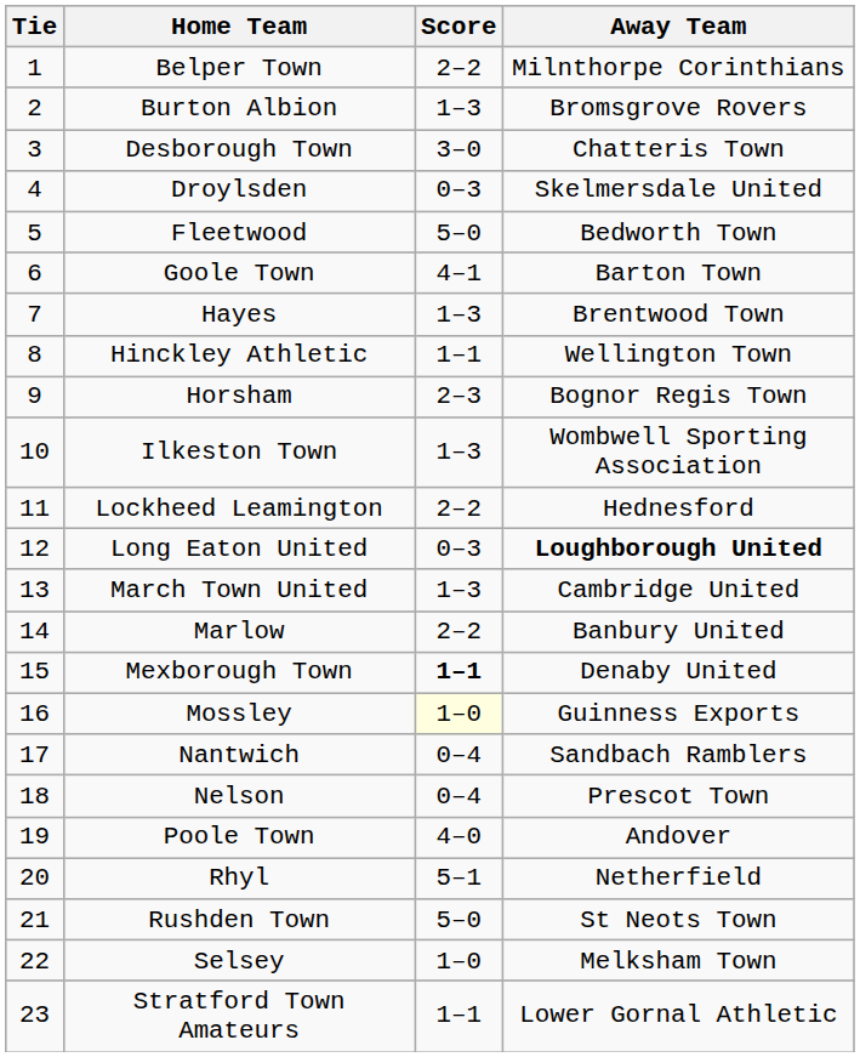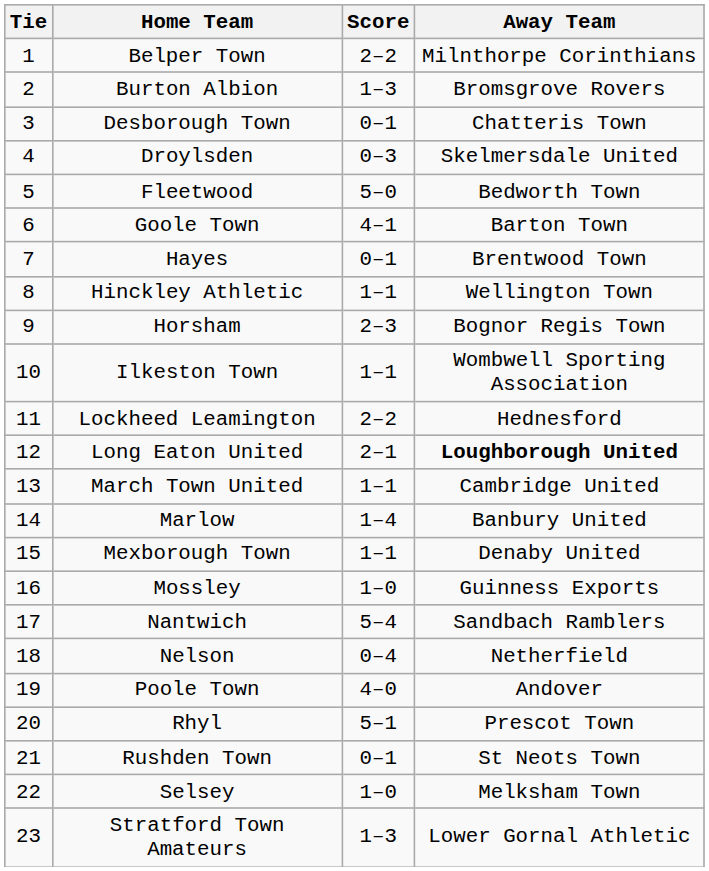Desborough Town | Score: 3–0 -> 0–1
Hayes | Score: 1–3 -> 0–1
Ilkeston Town | Score: 1–3 -> 1–1
Long Eaton United | Score: 0–3 -> 2–1
March Town United | Score: 1–3 -> 1–1
Marlow | Score: 2–2 -> 1–4
Mexborough Town | Score: bold -> normal
Mossley | Score: lightyellow background -> no background
Nantwich | Score: 0–4 -> 5–4
Nelson | Away Team: Prescot Town -> Netherfield
Rhyl | Away Team: Netherfield -> Prescot Town
Rushden Town | Score: 5–0 -> 0–1
Stratford Town Amateurs | Score: 1–1 -> 1–3
